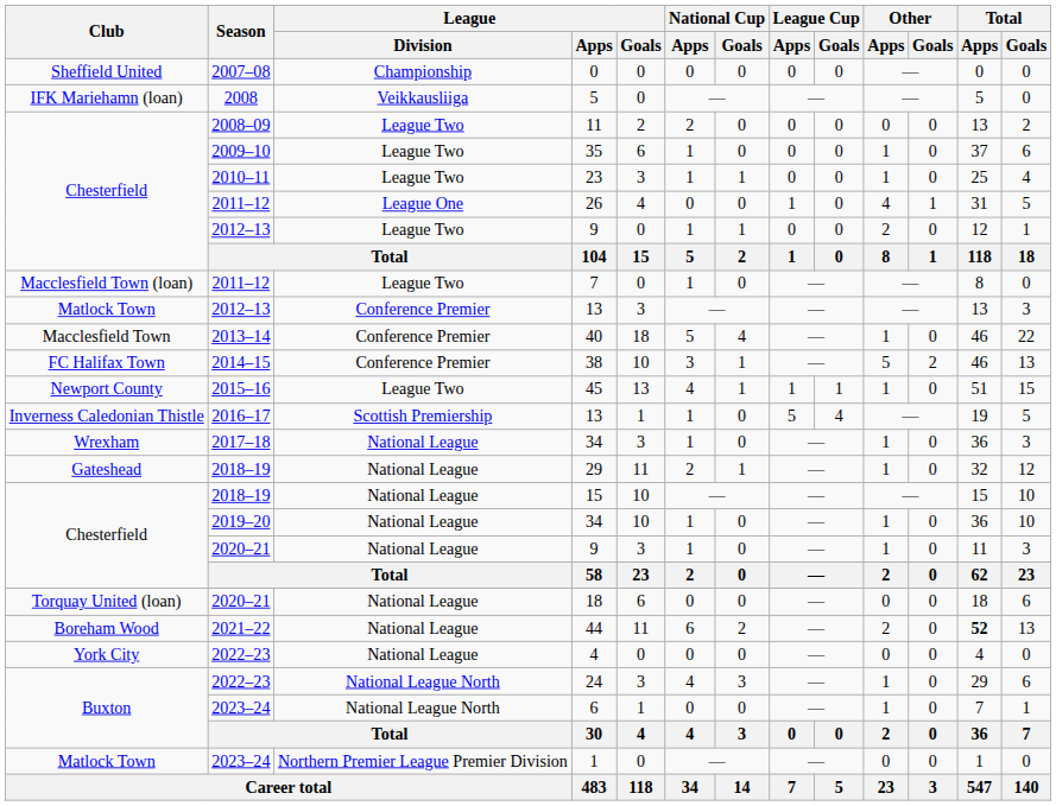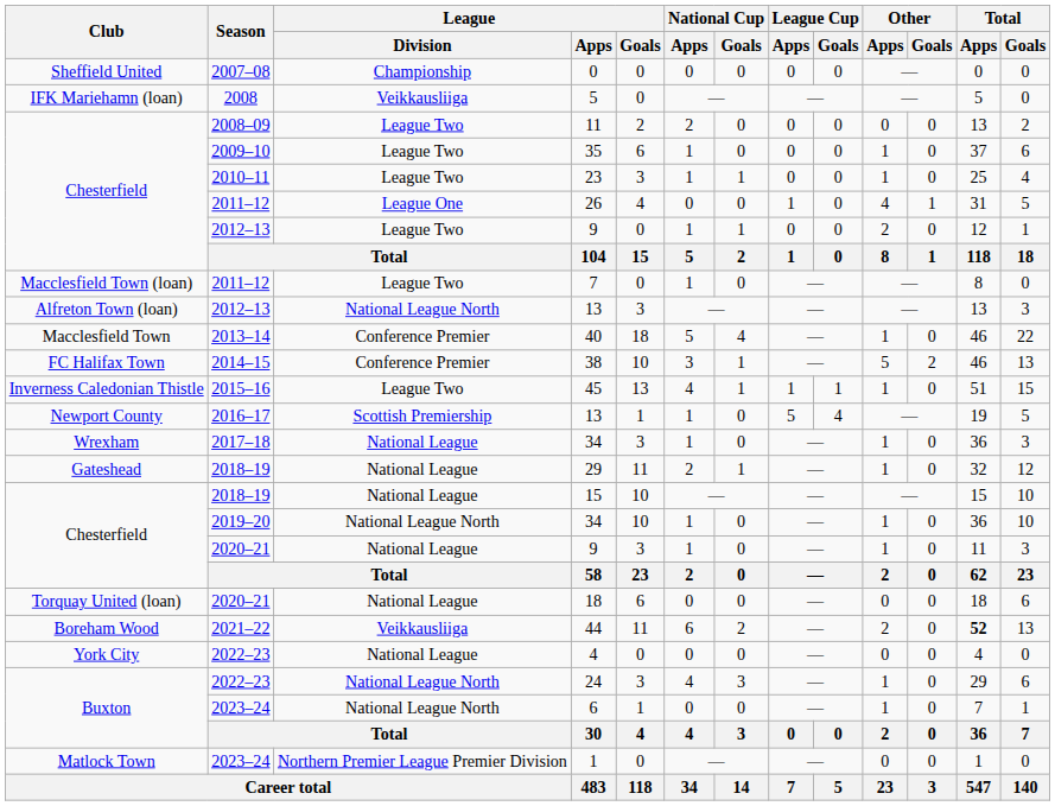2012–13 / 13 | Club: Matlock Town -> Alfreton Town (loan)
2012–13 / 13 | League / Division: Conference Premier -> National League North
45 | Club: Newport County -> Inverness Caledonian Thistle
2016–17 / 13 | Club: Inverness Caledonian Thistle -> Newport County
2019–20 / 34 | League / Division: National League -> National League North
44 | League / Division: National League -> Veikkausliiga
